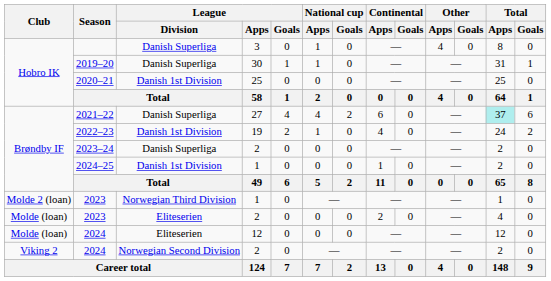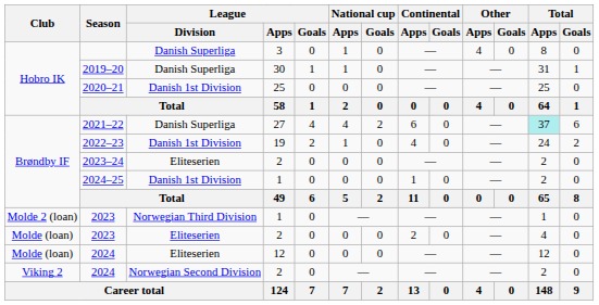2023–24 | League / Division: Danish Superliga -> Eliteserien
